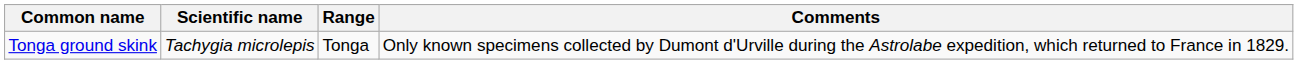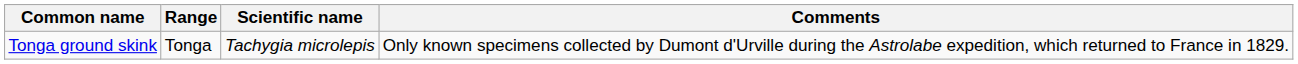columns swapped: Scientific name <-> Range
